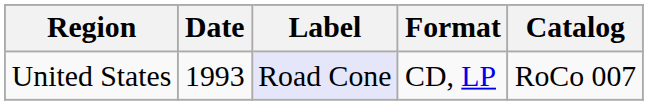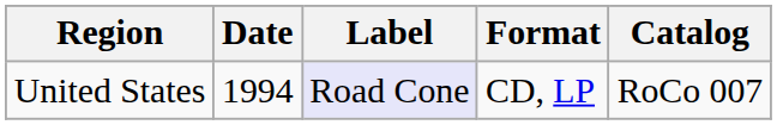United States | Date: 1993 -> 1994
